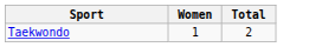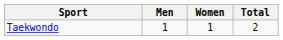+ column: Men | 1
